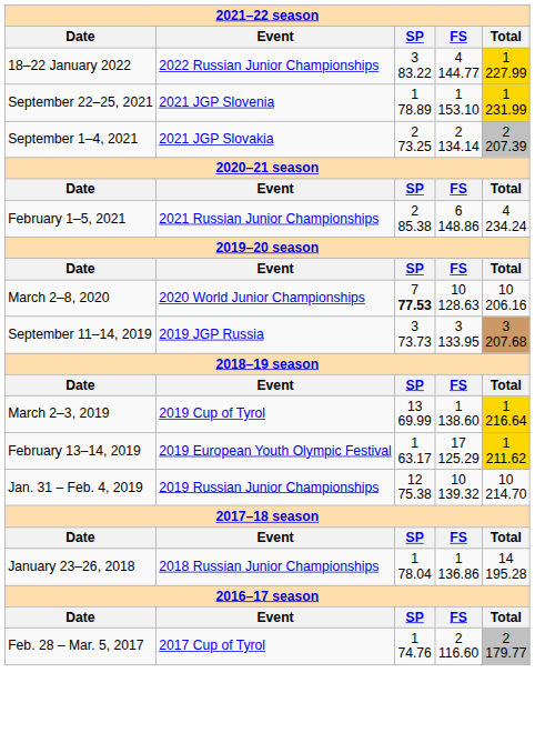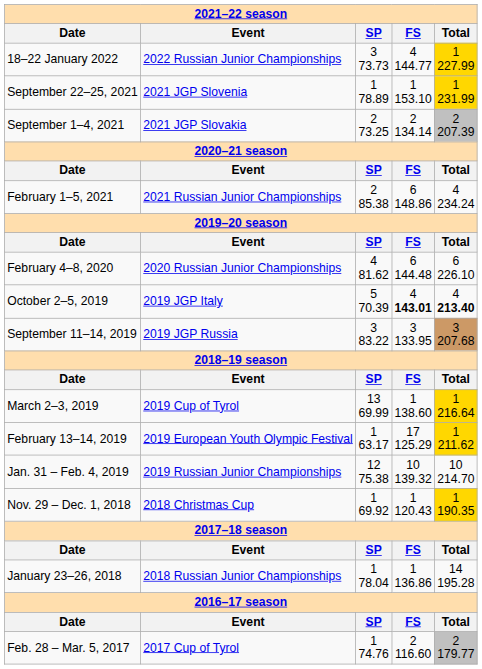18–22 January 2022 | column 3: 3 83.22 -> 3 73.73
- row: March 2–8, 2020 | 2020 World Junior Championships | 7 77.53 | 10 128.63 | 10 206.16
+ row: February 4–8, 2020 | 2020 Russian Junior Championships | 4 81.62 | 6 144.48 | 6 226.10
+ row: October 2–5, 2019 | 2019 JGP Italy | 5 70.39 | 4 143.01 | 4 213.40
September 11–14, 2019 | column 3: 3 73.73 -> 3 83.22
+ row: Nov. 29 – Dec. 1, 2018 | 2018 Christmas Cup | 1 69.92 | 1 120.43 | 1 190.35
